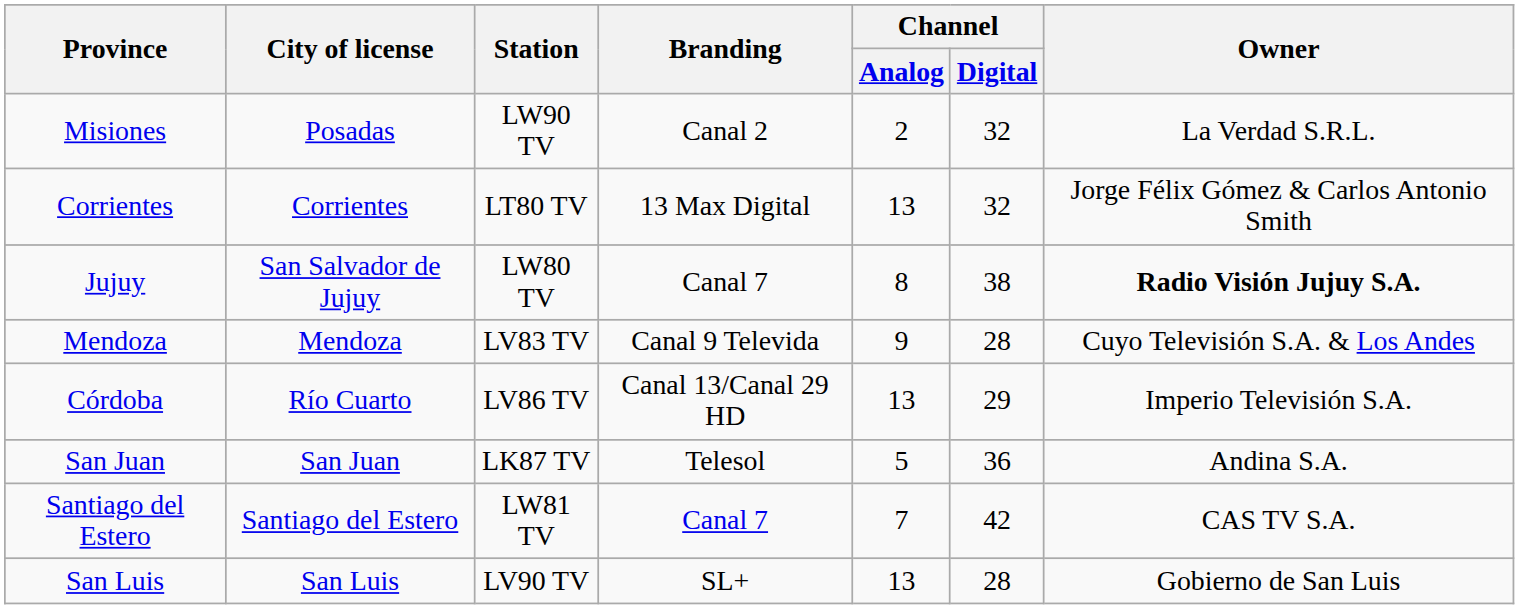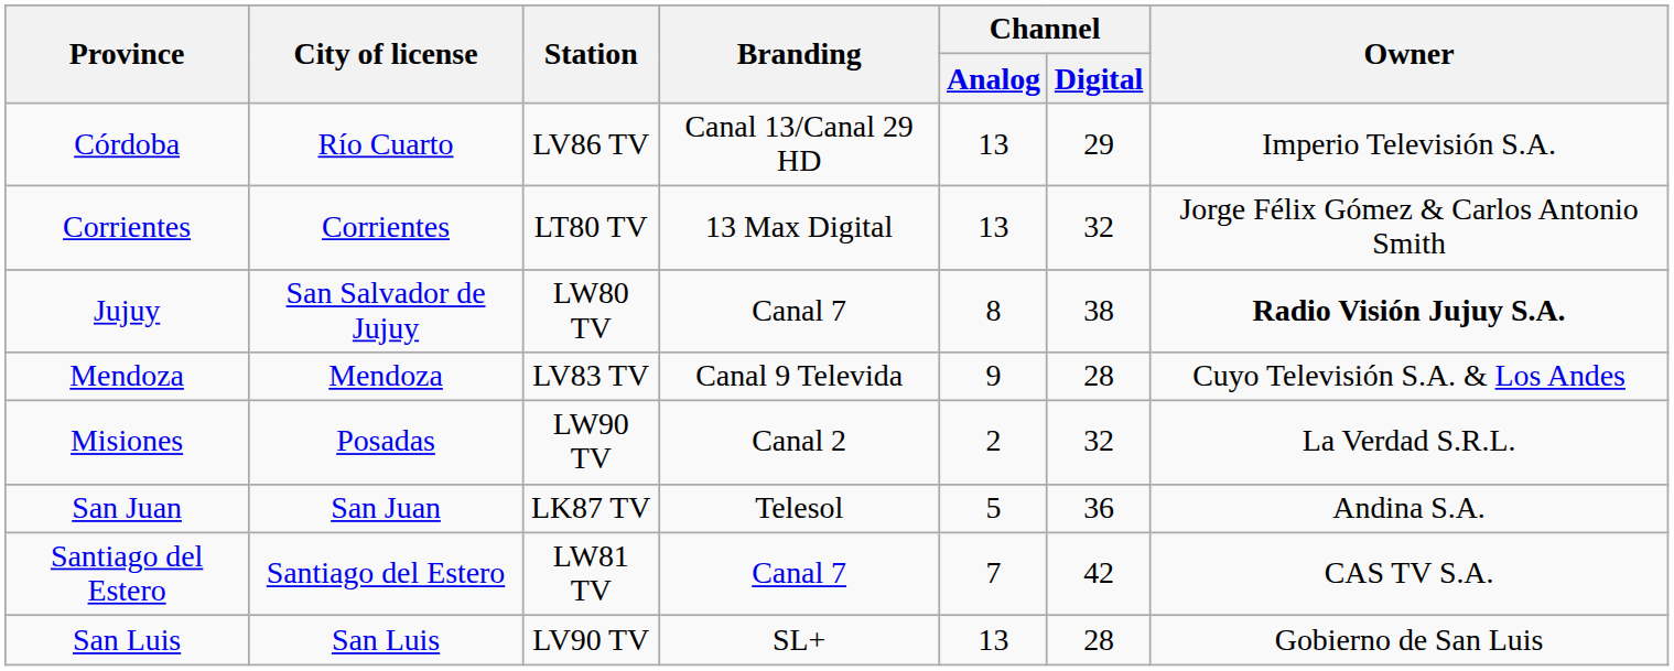rows swapped: Córdoba <-> Misiones
